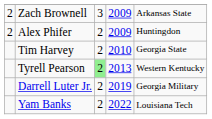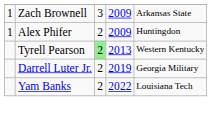Zach Brownell | column 1: 2 -> 1
Alex Phifer | column 1: 2 -> 1
- row: Tim Harvey | 2 | 2010 | Georgia State
